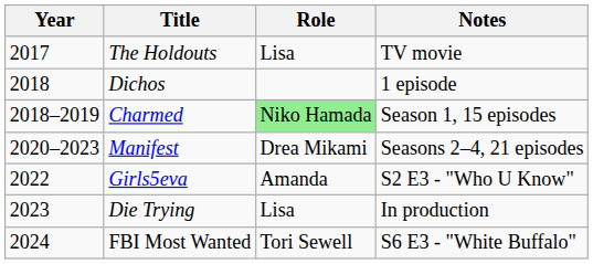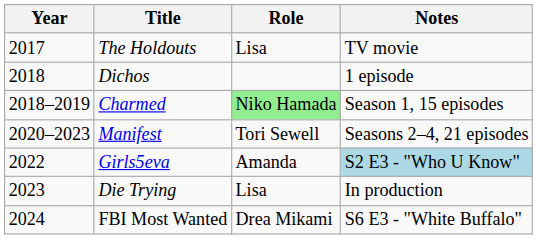Manifest | Role: Drea Mikami -> Tori Sewell
Girls5eva | Notes: no background -> lightblue background
FBI Most Wanted | Role: Tori Sewell -> Drea Mikami
